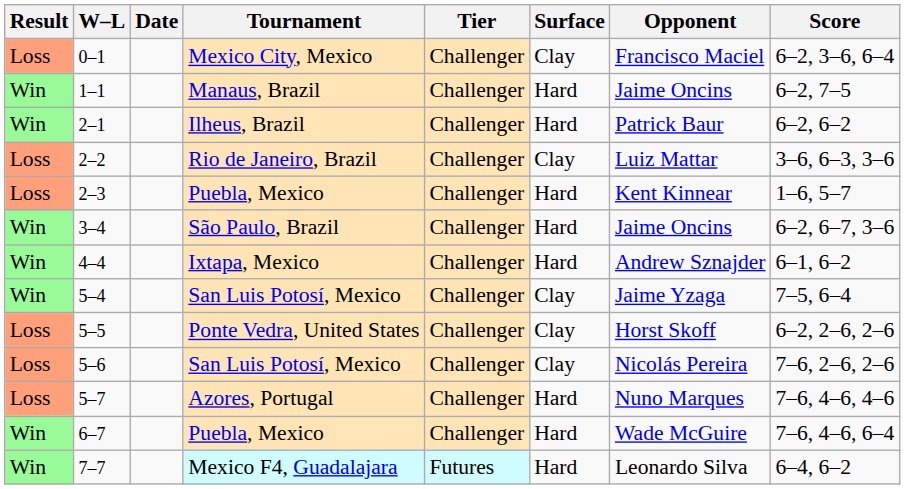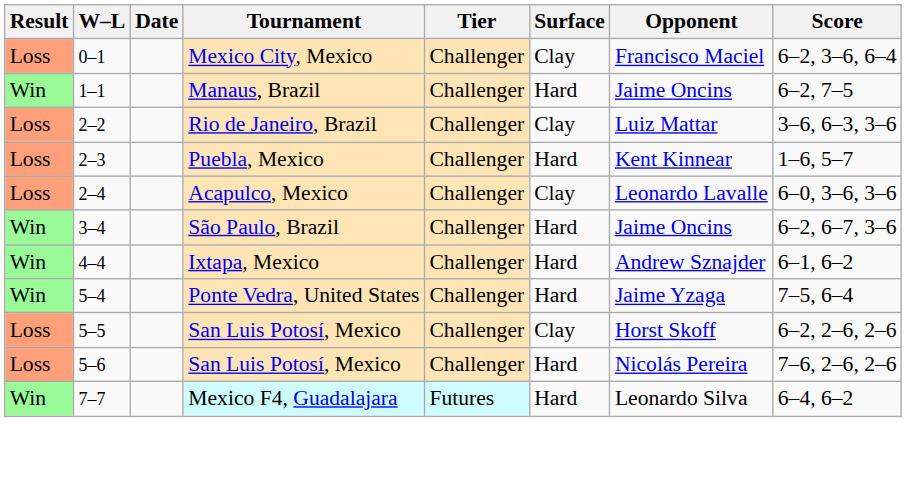- row: Win | 2–1 | Ilheus, Brazil | Challenger | Hard | Patrick Baur | 6–2, 6–2
+ row: Loss | 2–4 | Acapulco, Mexico | Challenger | Clay | Leonardo Lavalle | 6–0, 3–6, 3–6
5–4 | Tournament: San Luis Potosí, Mexico -> Ponte Vedra, United States
5–4 | Surface: Clay -> Hard
5–5 | Tournament: Ponte Vedra, United States -> San Luis Potosí, Mexico
5–6 | Surface: Clay -> Hard
- row: Loss | 5–7 | Azores, Portugal | Challenger | Hard | Nuno Marques | 7–6, 4–6, 4–6
- row: Win | 6–7 | Puebla, Mexico | Challenger | Hard | Wade McGuire | 7–6, 4–6, 6–4
